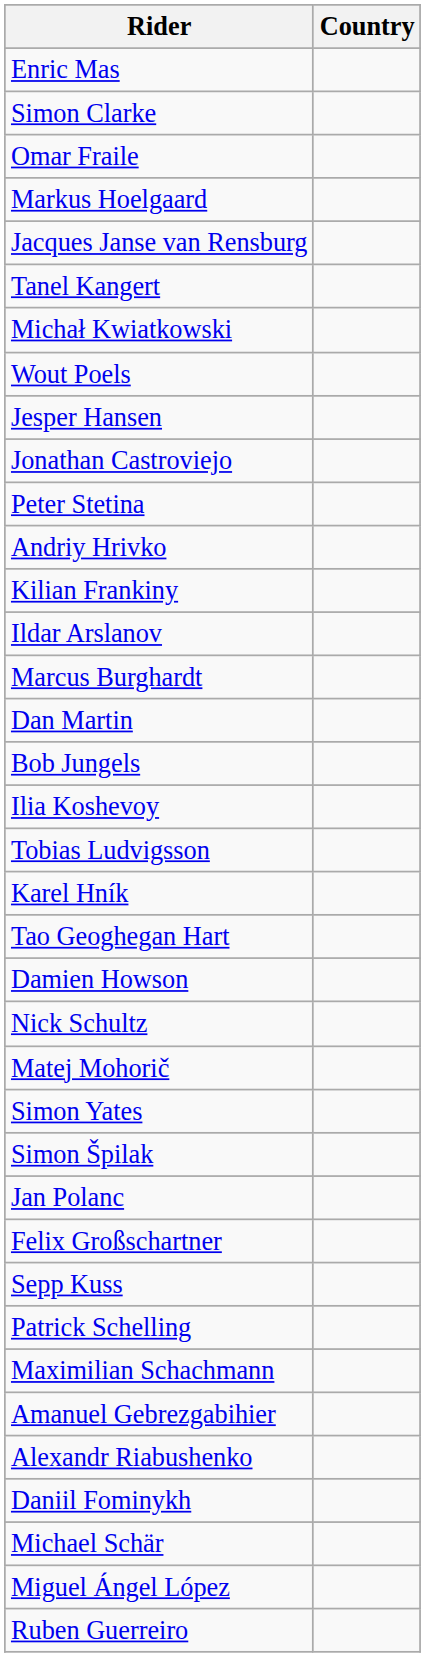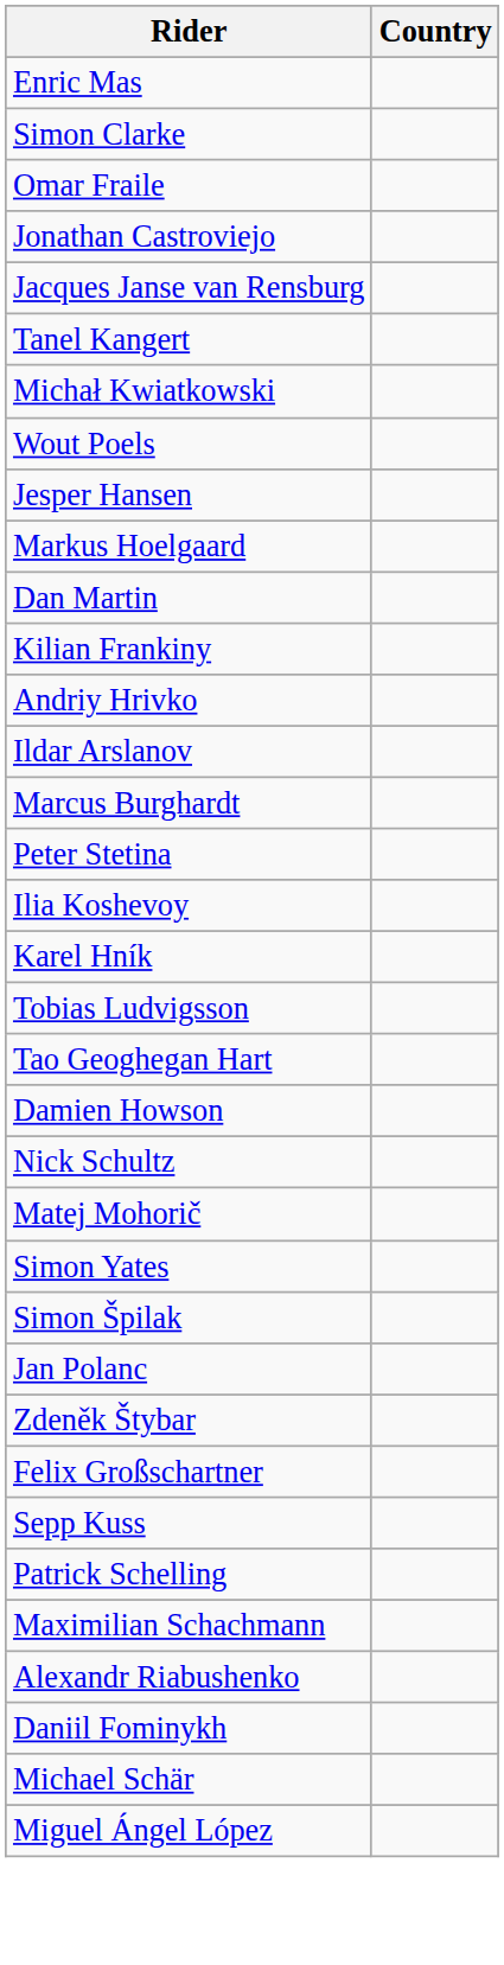rows swapped: Jonathan Castroviejo <-> Markus Hoelgaard
rows swapped: Peter Stetina <-> Dan Martin
rows swapped: Kilian Frankiny <-> Andriy Hrivko
- row: Bob Jungels
rows swapped: Tobias Ludvigsson <-> Karel Hník
+ row: Zdeněk Štybar
- row: Amanuel Gebrezgabihier
- row: Ruben Guerreiro
